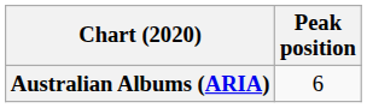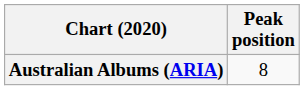Australian Albums (ARIA) | Peak position: 6 -> 8
